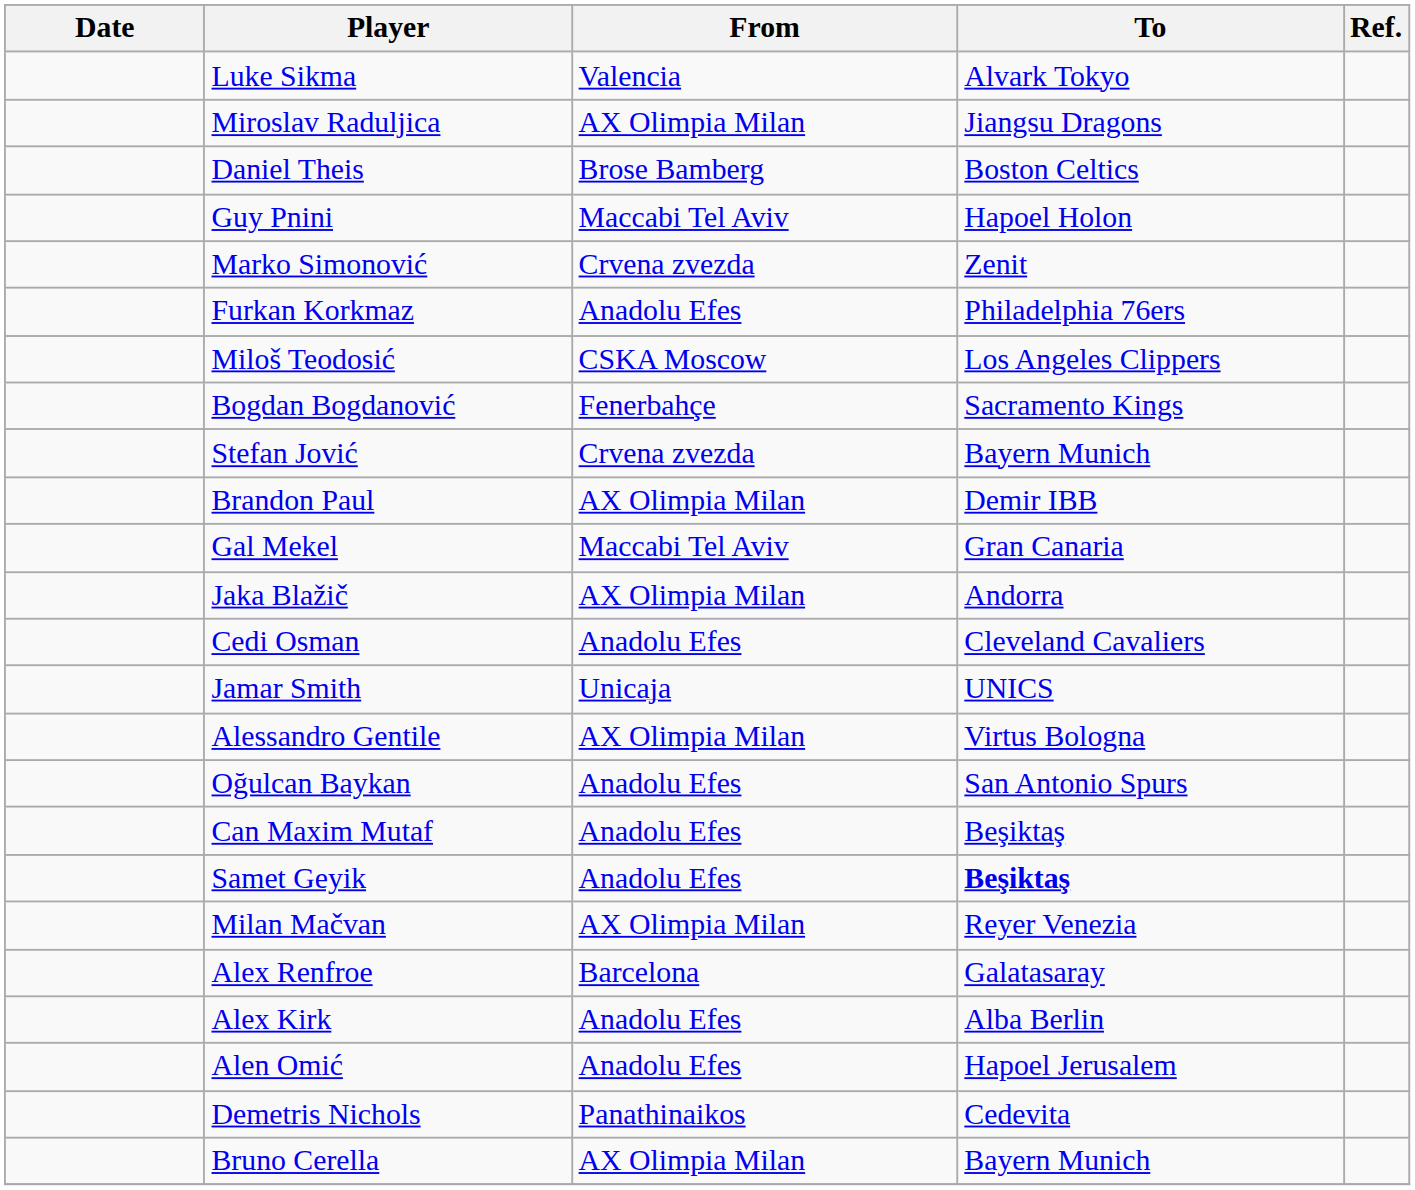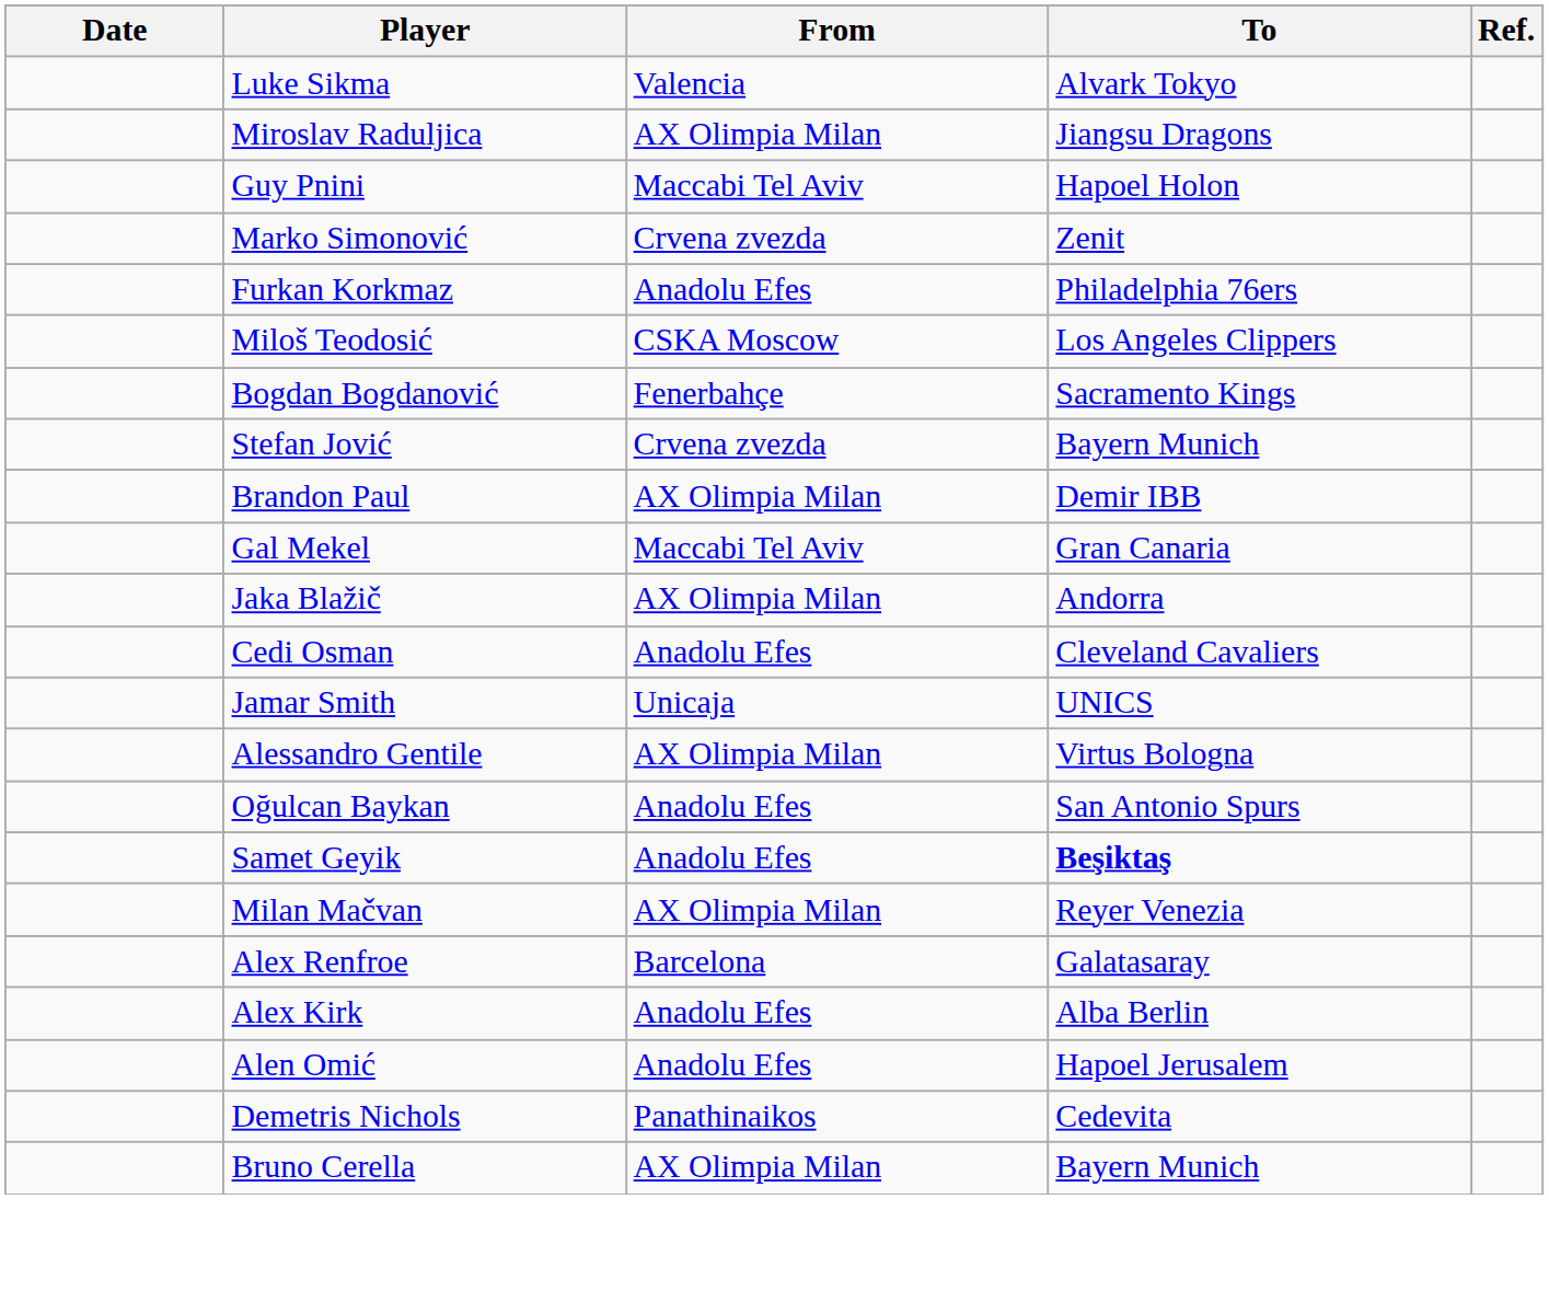- row: Daniel Theis | Brose Bamberg | Boston Celtics
- row: Can Maxim Mutaf | Anadolu Efes | Beşiktaş
